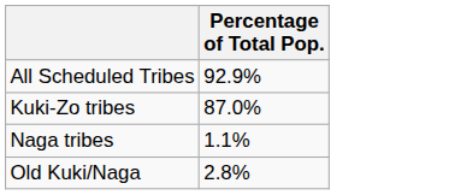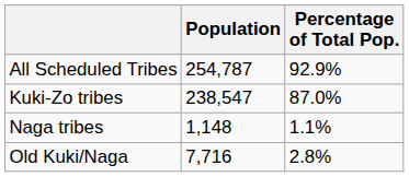+ column: Population | 254,787 | 238,547 | 1,148 | 7,716
